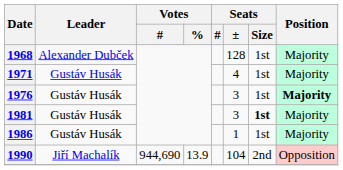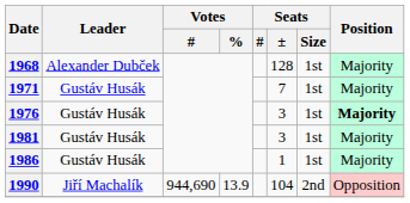1971 | Seats / ±: 4 -> 7
1981 | Seats / Size: bold -> normal
